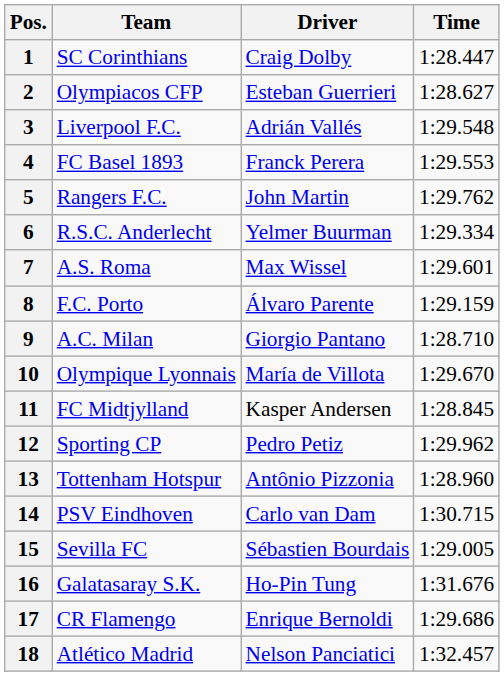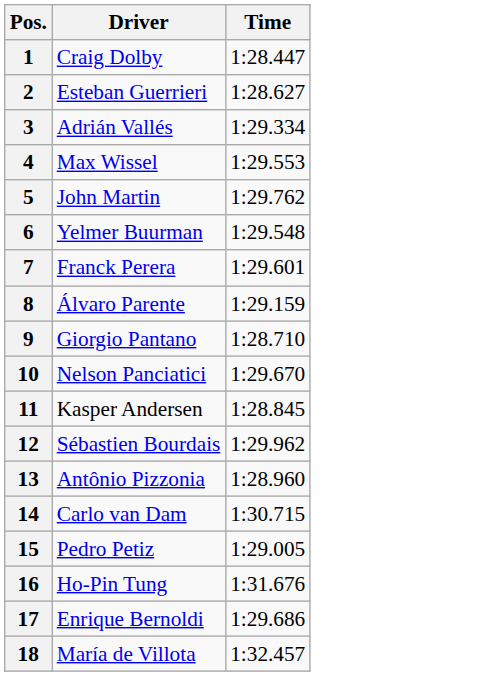- column: Team | SC Corinthians | Olympiacos CFP | Liverpool F.C. | FC Basel 1893 | Rangers F.C. | R.S.C. Anderlecht | A.S. Roma | F.C. Porto | A.C. Milan | Olympique Lyonnais | FC Midtjylland | Sporting CP | Tottenham Hotspur | PSV Eindhoven | Sevilla FC | Galatasaray S.K. | CR Flamengo | Atlético Madrid
3 | Time: 1:29.548 -> 1:29.334
4 | Driver: Franck Perera -> Max Wissel
6 | Time: 1:29.334 -> 1:29.548
7 | Driver: Max Wissel -> Franck Perera
10 | Driver: María de Villota -> Nelson Panciatici
12 | Driver: Pedro Petiz -> Sébastien Bourdais
15 | Driver: Sébastien Bourdais -> Pedro Petiz
18 | Driver: Nelson Panciatici -> María de Villota
